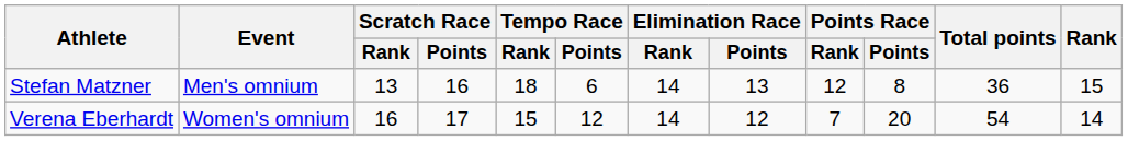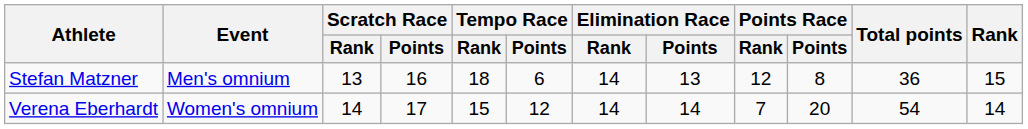Verena Eberhardt | Scratch Race / Rank: 16 -> 14
Verena Eberhardt | Elimination Race / Points: 12 -> 14
